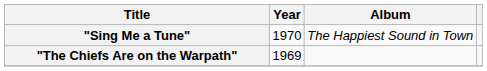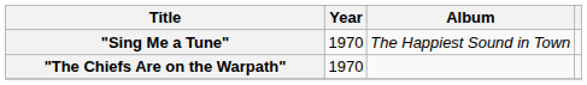"The Chiefs Are on the Warpath" | Year: 1969 -> 1970
